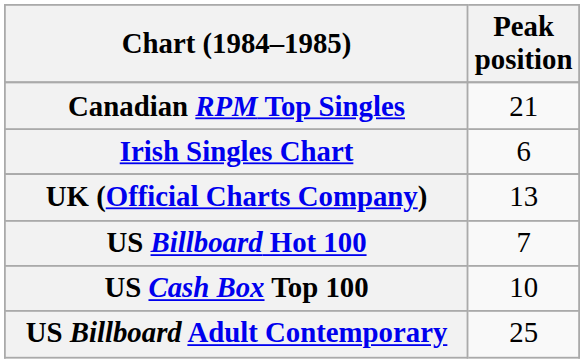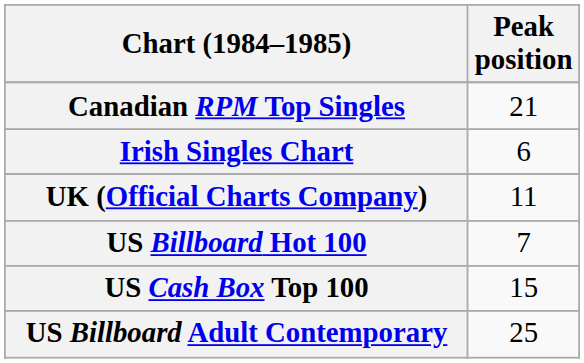UK (Official Charts Company) | Peak position: 13 -> 11
US Cash Box Top 100 | Peak position: 10 -> 15
